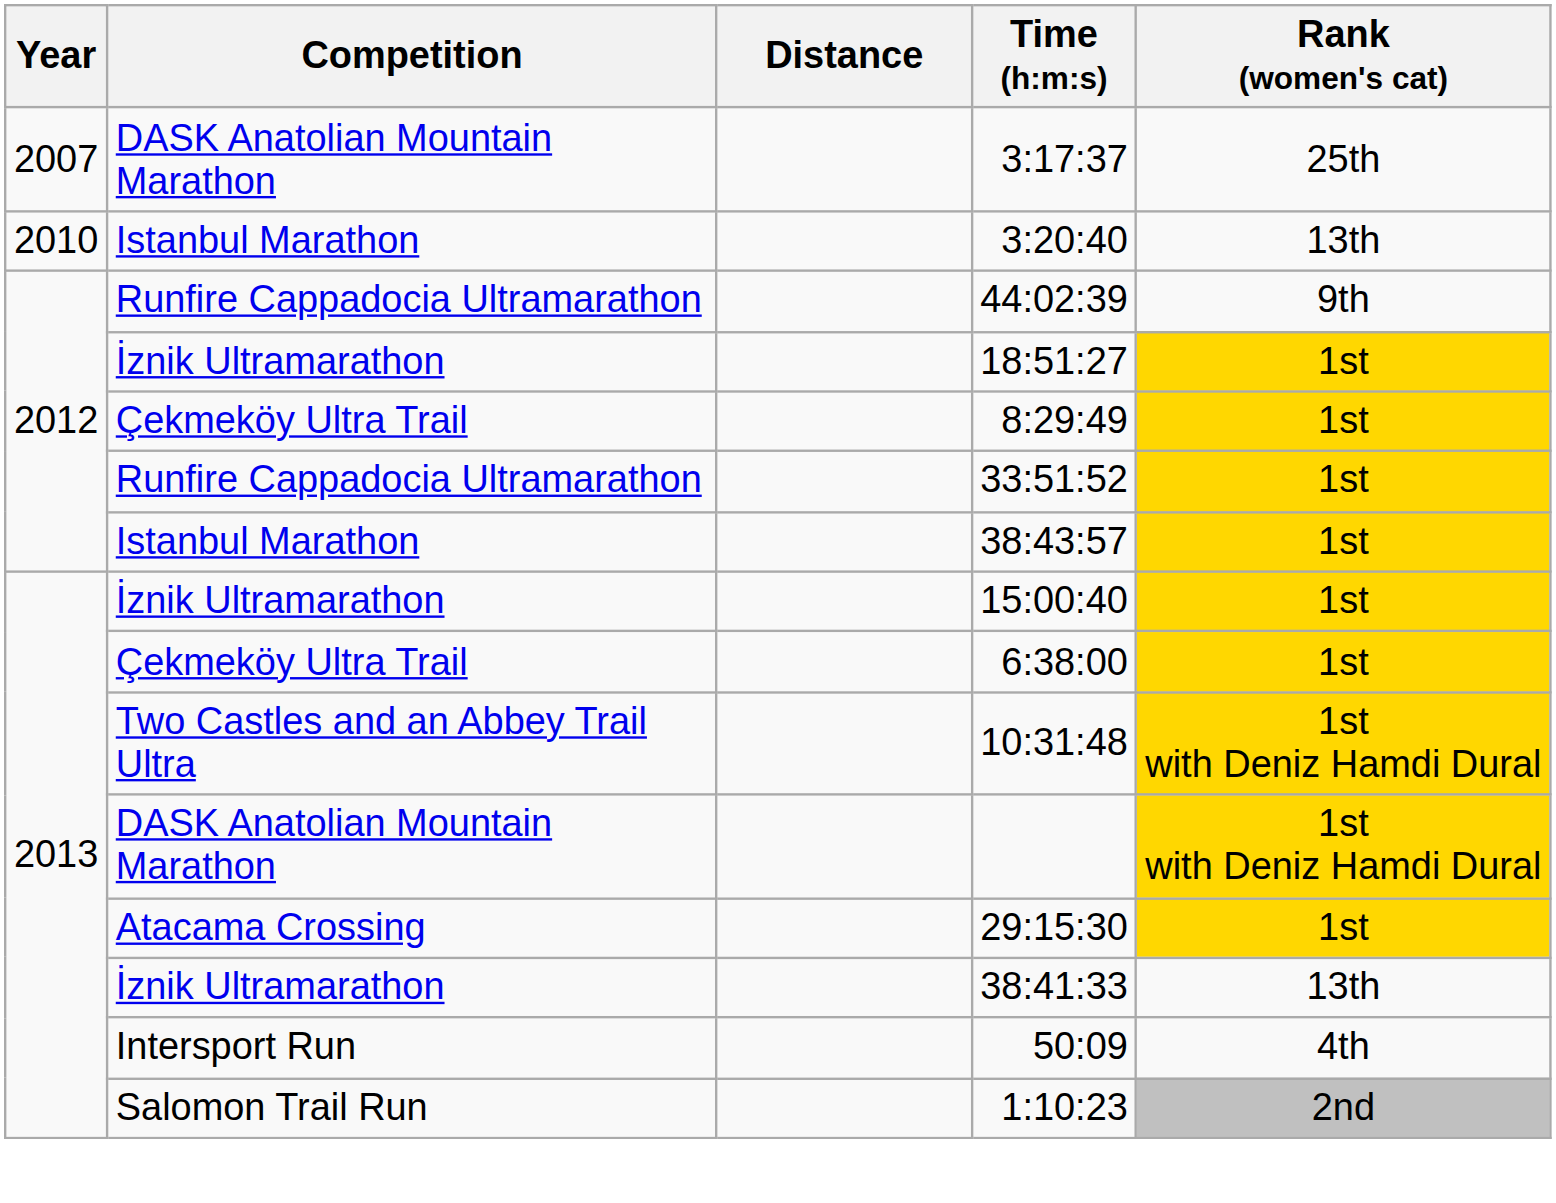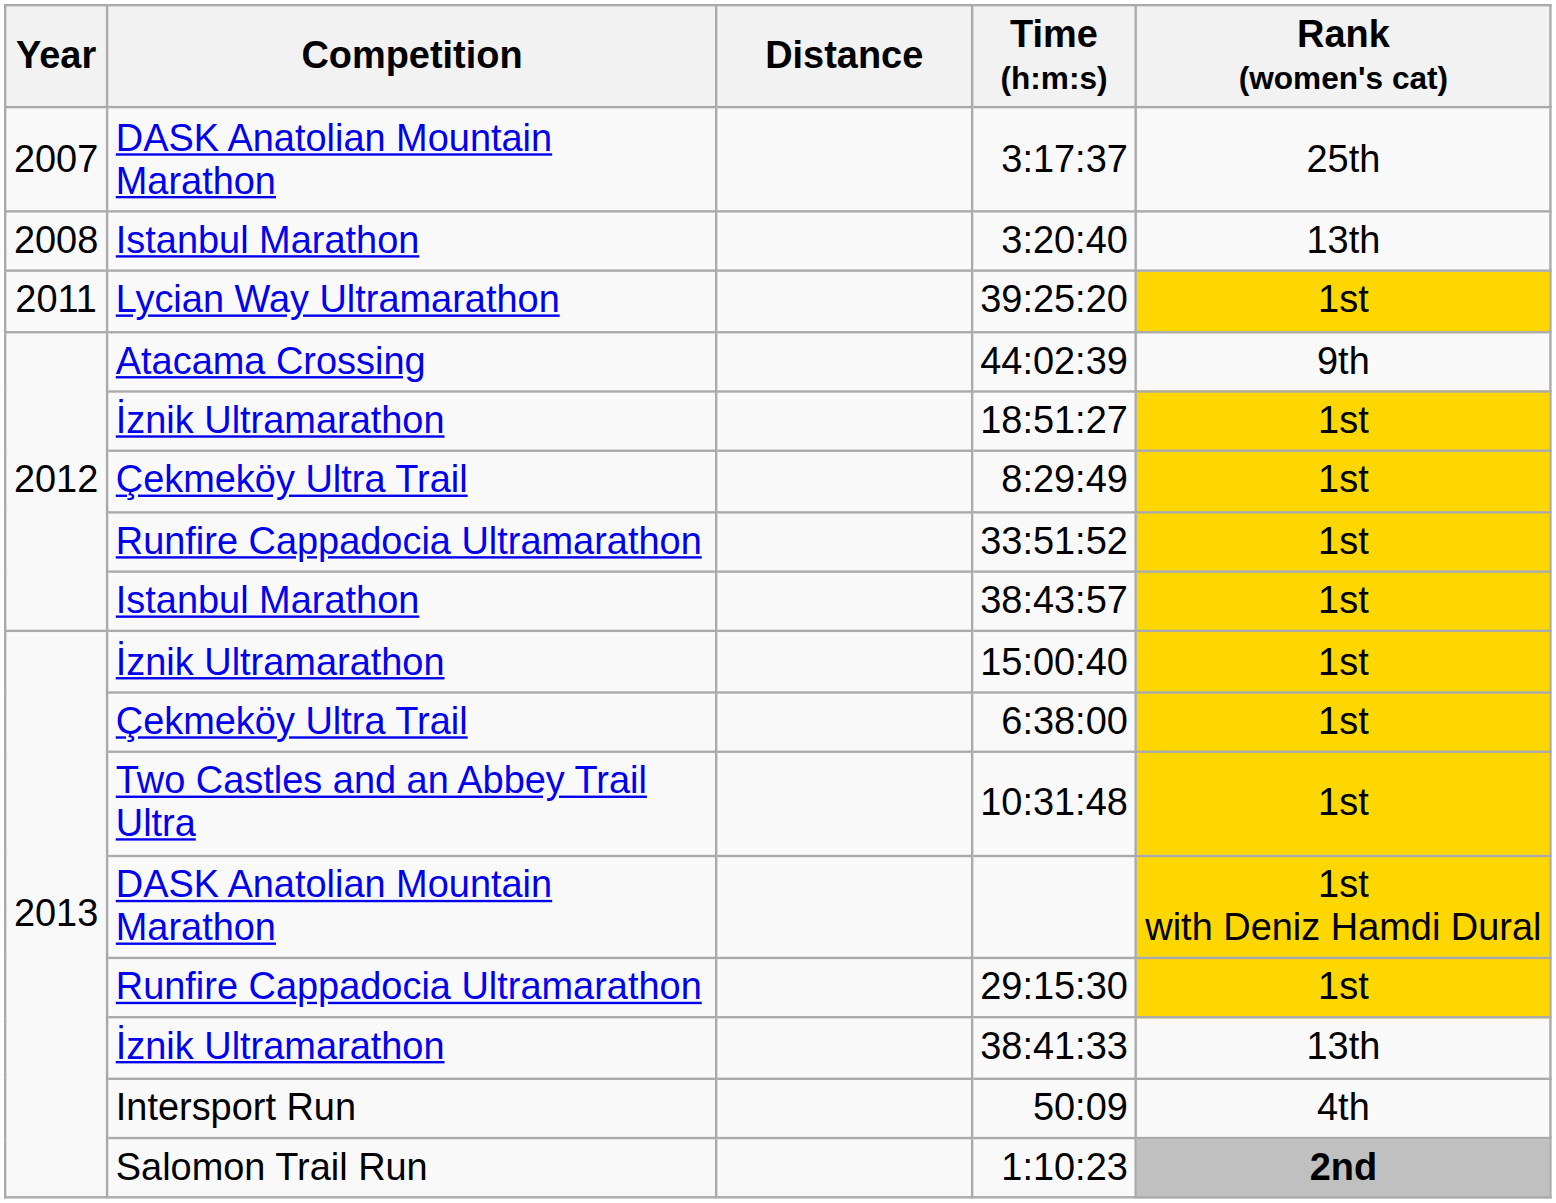3:20:40 | Year: 2010 -> 2008
+ row: 2011 | Lycian Way Ultramarathon | 39:25:20 | 1st
44:02:39 | Competition: Runfire Cappadocia Ultramarathon -> Atacama Crossing
10:31:48 | Rank (women's cat): 1st with Deniz Hamdi Dural -> 1st
29:15:30 | Competition: Atacama Crossing -> Runfire Cappadocia Ultramarathon
1:10:23 | Rank (women's cat): normal -> bold
